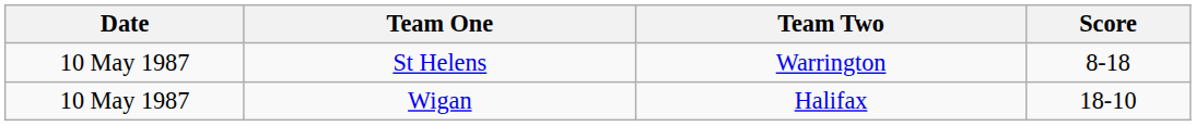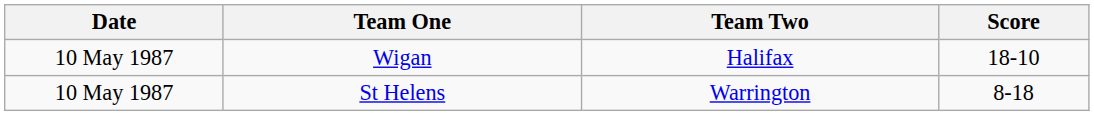rows swapped: Wigan <-> St Helens
